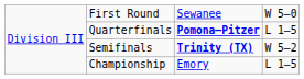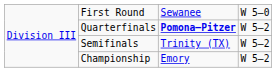Quarterfinals | column 4: L 1–5 -> W 5–2
Semifinals | column 3: bold -> normal
Championship | column 4: L 1–5 -> W 5–2
